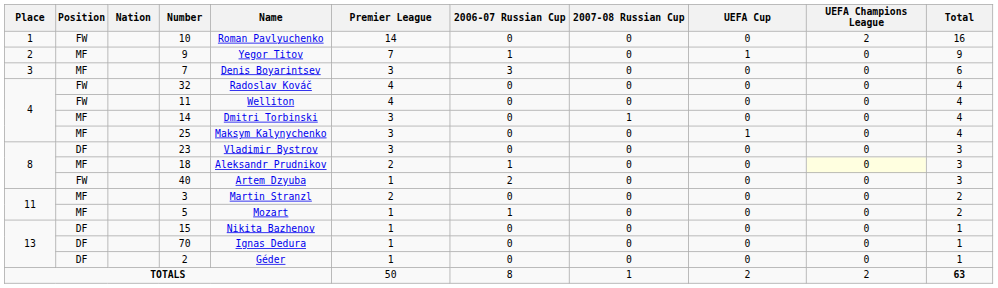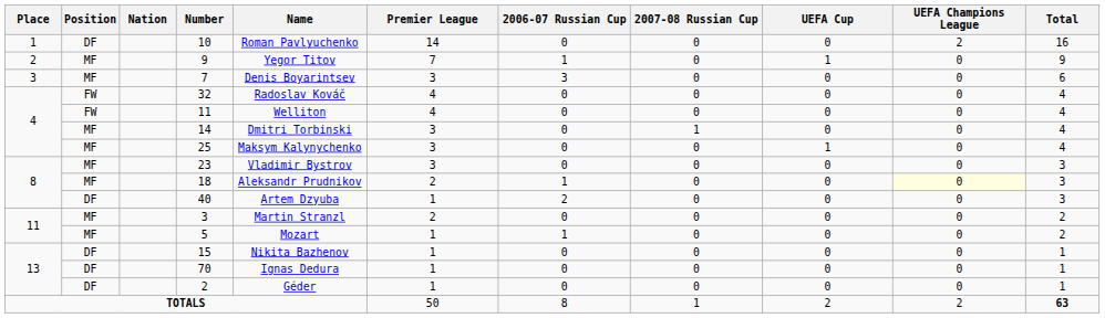10 | Position: FW -> DF
23 | Position: DF -> MF
40 | Position: FW -> DF
